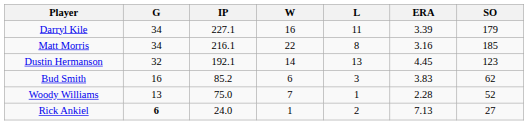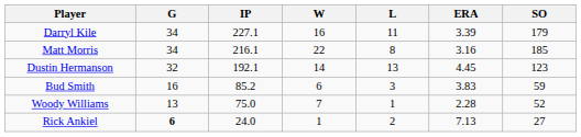Bud Smith | SO: 62 -> 59
